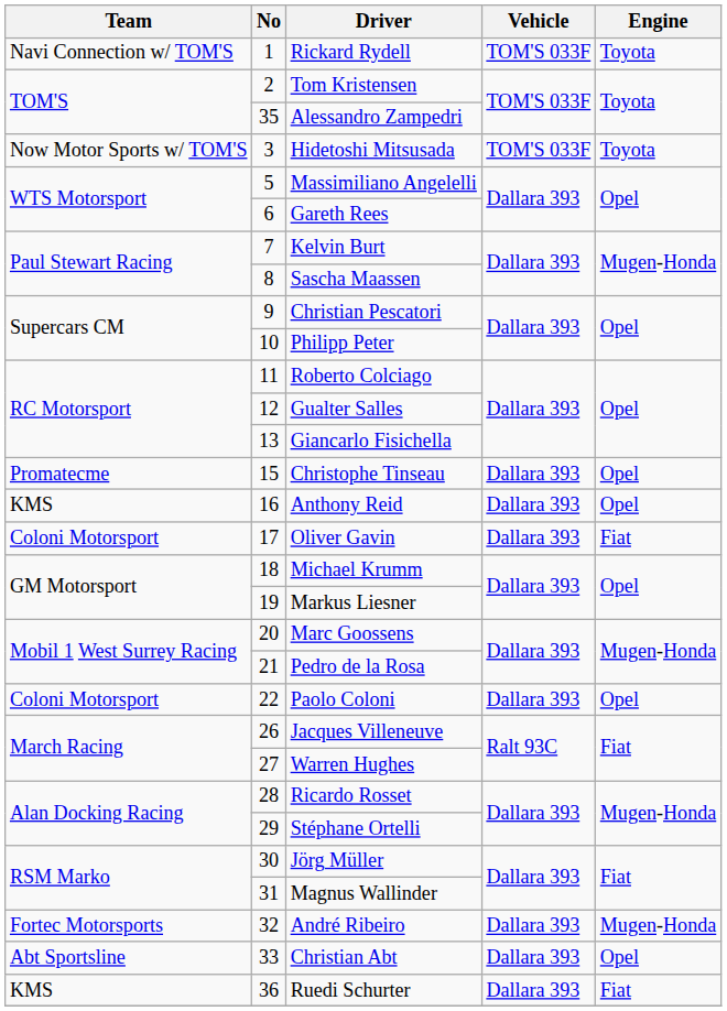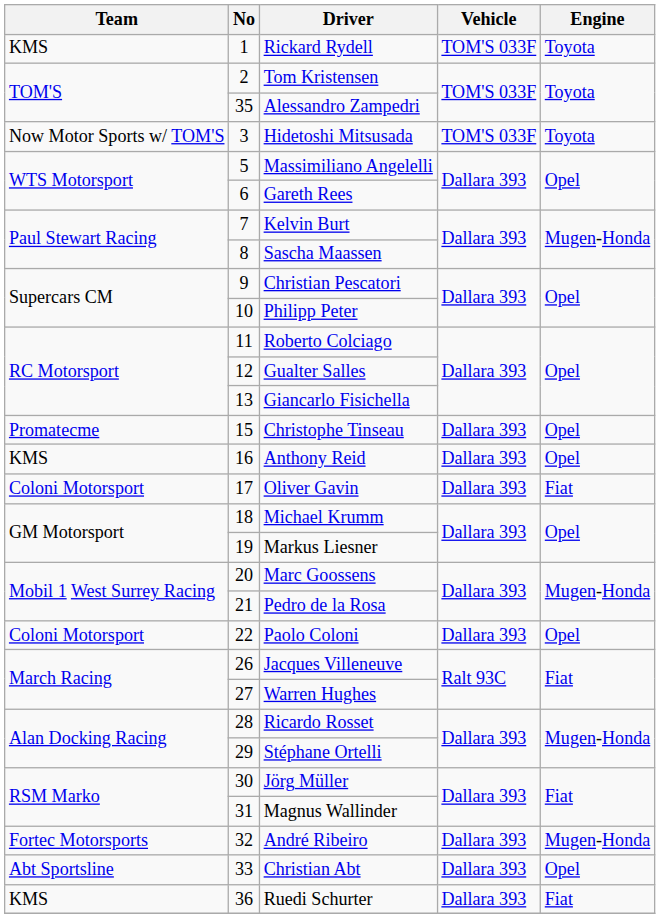Rickard Rydell | Team: Navi Connection w/ TOM'S -> KMS
